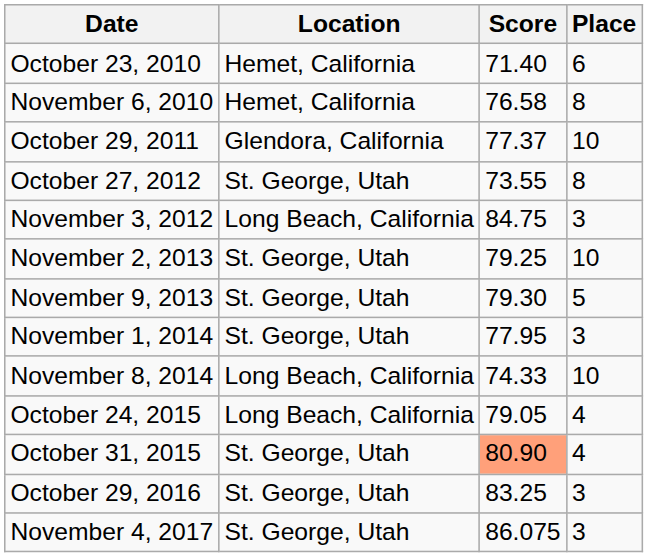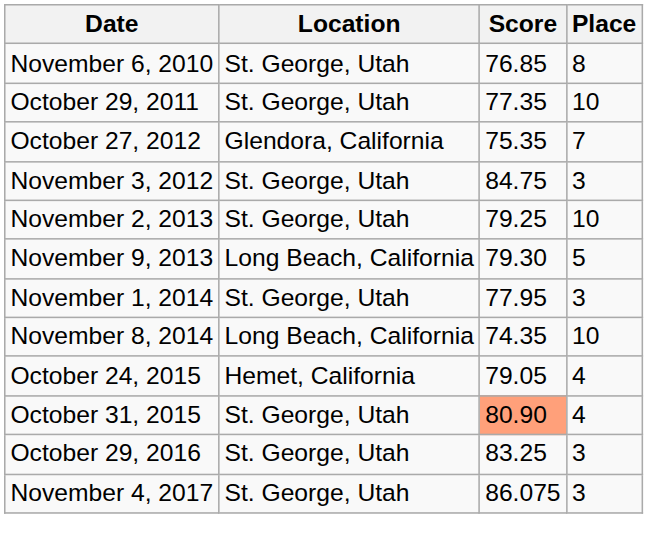- row: October 23, 2010 | Hemet, California | 71.40 | 6
November 6, 2010 | Location: Hemet, California -> St. George, Utah
November 6, 2010 | Score: 76.58 -> 76.85
October 29, 2011 | Location: Glendora, California -> St. George, Utah
October 29, 2011 | Score: 77.37 -> 77.35
October 27, 2012 | Location: St. George, Utah -> Glendora, California
October 27, 2012 | Score: 73.55 -> 75.35
October 27, 2012 | Place: 8 -> 7
November 3, 2012 | Location: Long Beach, California -> St. George, Utah
November 9, 2013 | Location: St. George, Utah -> Long Beach, California
November 8, 2014 | Score: 74.33 -> 74.35
October 24, 2015 | Location: Long Beach, California -> Hemet, California
